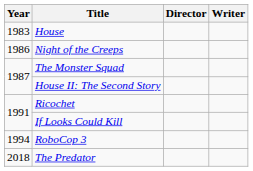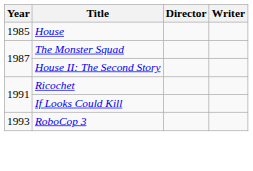House | Year: 1983 -> 1985
- row: 1986 | Night of the Creeps
RoboCop 3 | Year: 1994 -> 1993
- row: 2018 | The Predator
